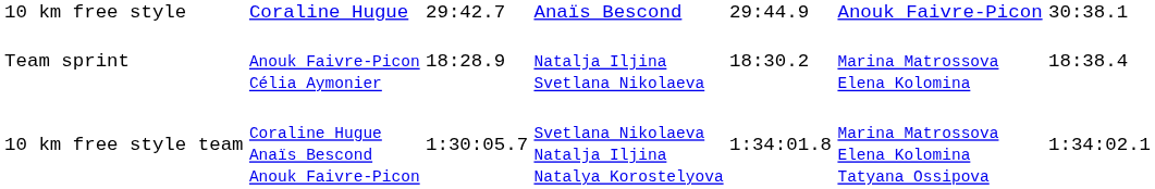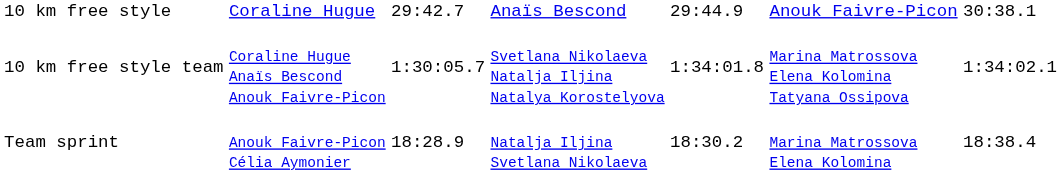rows swapped: 10 km free style team <-> Team sprint
